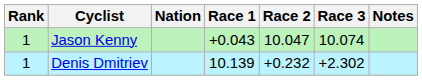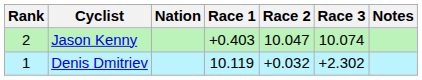Jason Kenny | Rank: 1 -> 2
Jason Kenny | Race 1: +0.043 -> +0.403
Denis Dmitriev | Race 1: 10.139 -> 10.119
Denis Dmitriev | Race 2: +0.232 -> +0.032
